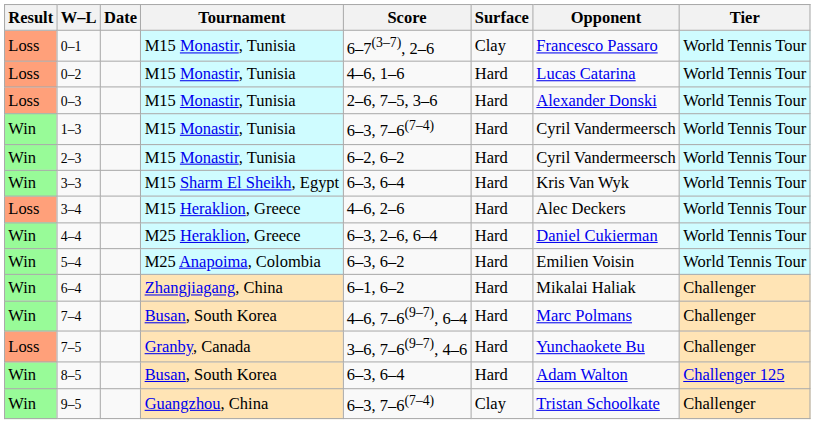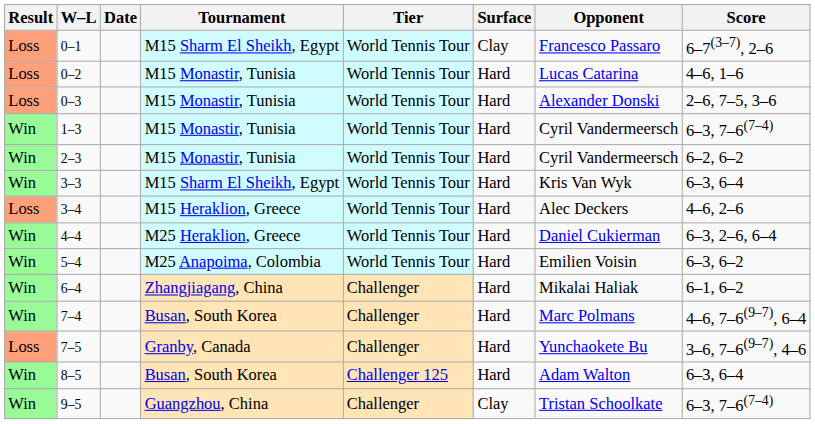columns swapped: Tier <-> Score
0–1 | Tournament: M15 Monastir, Tunisia -> M15 Sharm El Sheikh, Egypt
